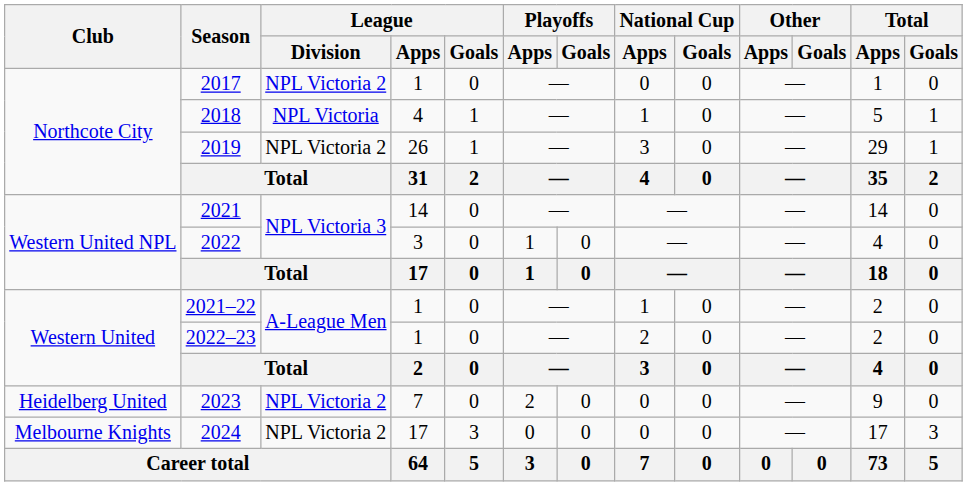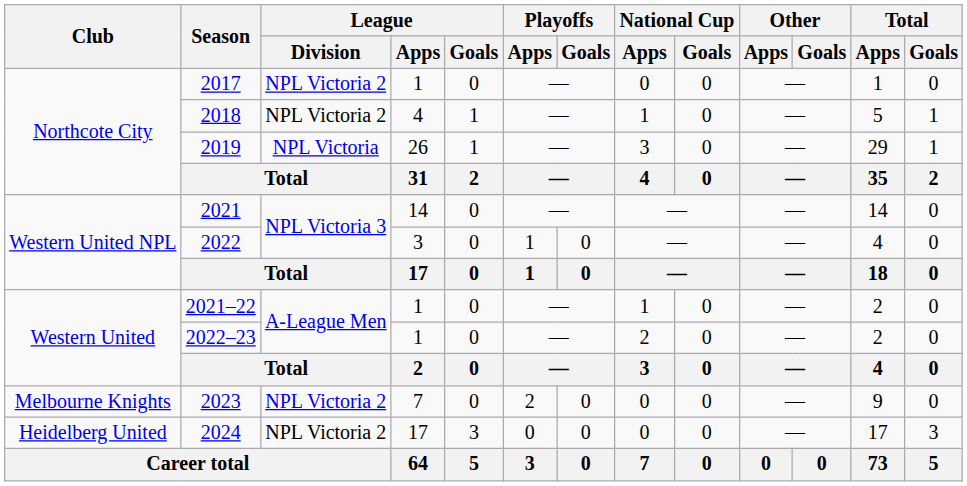2018 | League / Division: NPL Victoria -> NPL Victoria 2
2019 | League / Division: NPL Victoria 2 -> NPL Victoria
2023 | Club: Heidelberg United -> Melbourne Knights
2024 | Club: Melbourne Knights -> Heidelberg United
